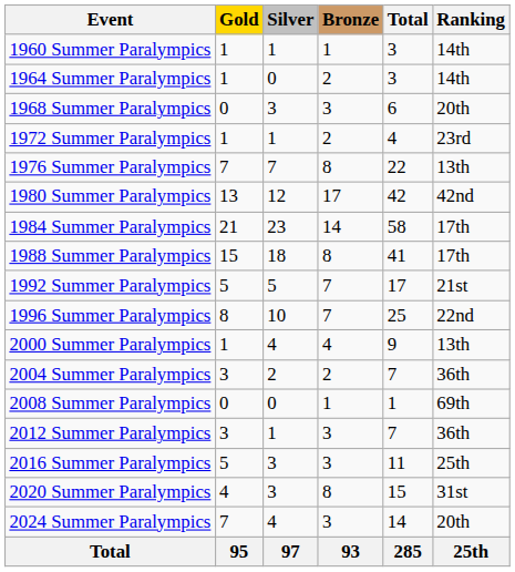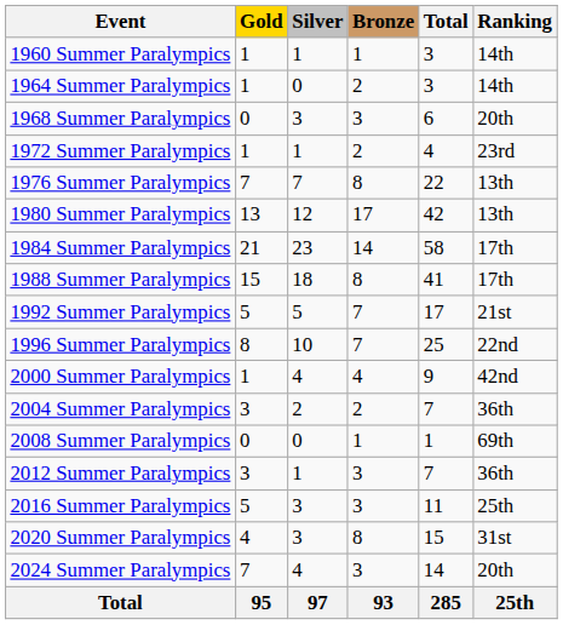1980 Summer Paralympics | Ranking: 42nd -> 13th
2000 Summer Paralympics | Ranking: 13th -> 42nd
